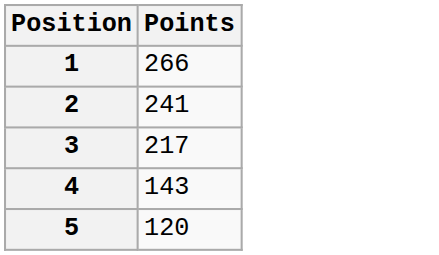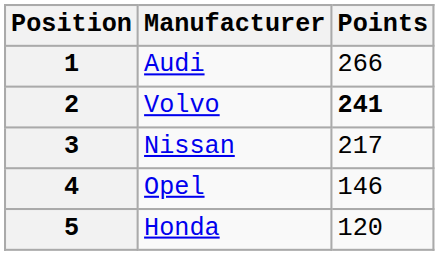+ column: Manufacturer | Audi | Volvo | Nissan | Opel | Honda
2 | Points: normal -> bold
4 | Points: 143 -> 146
